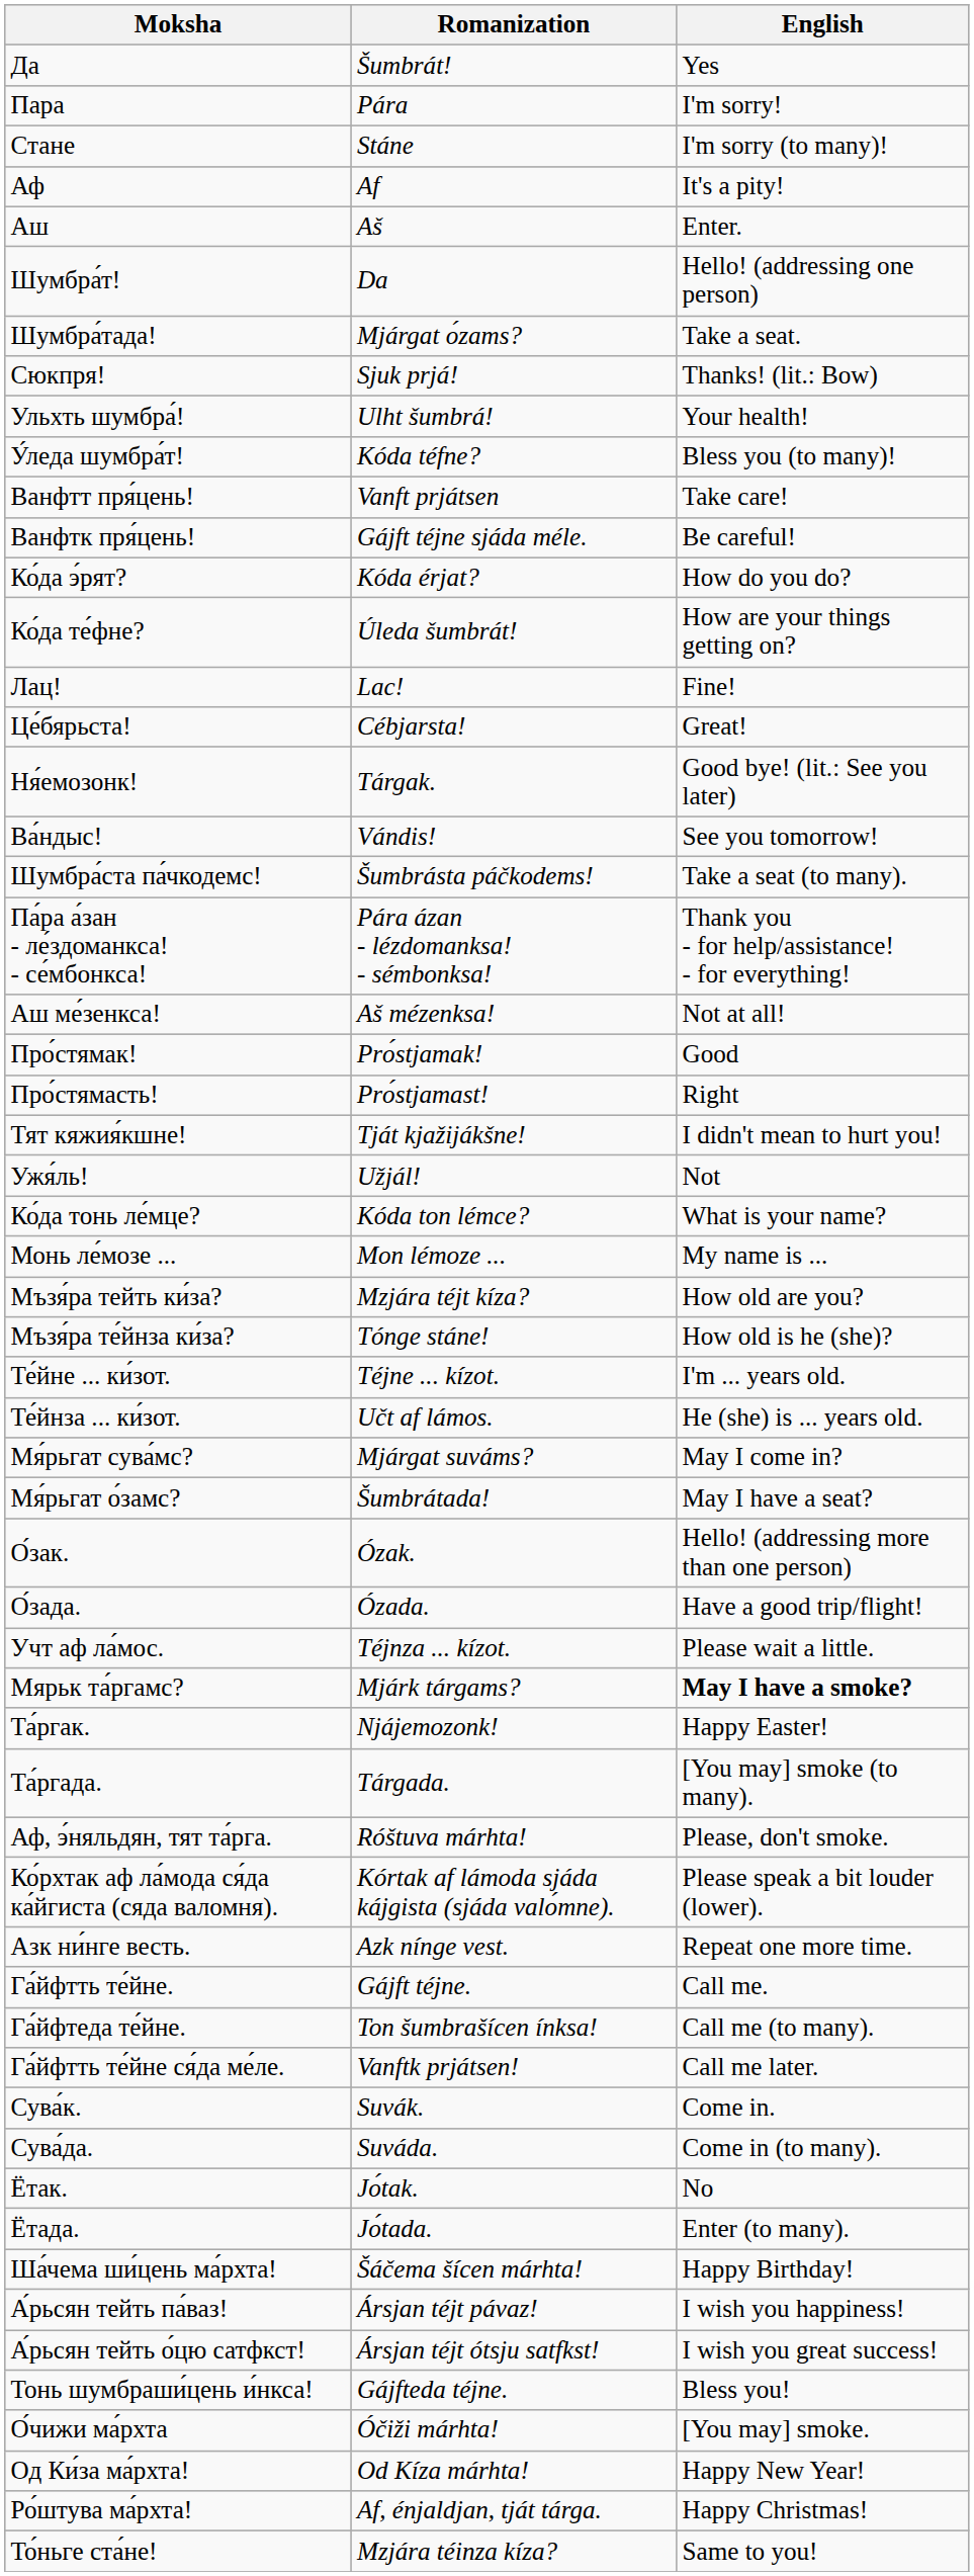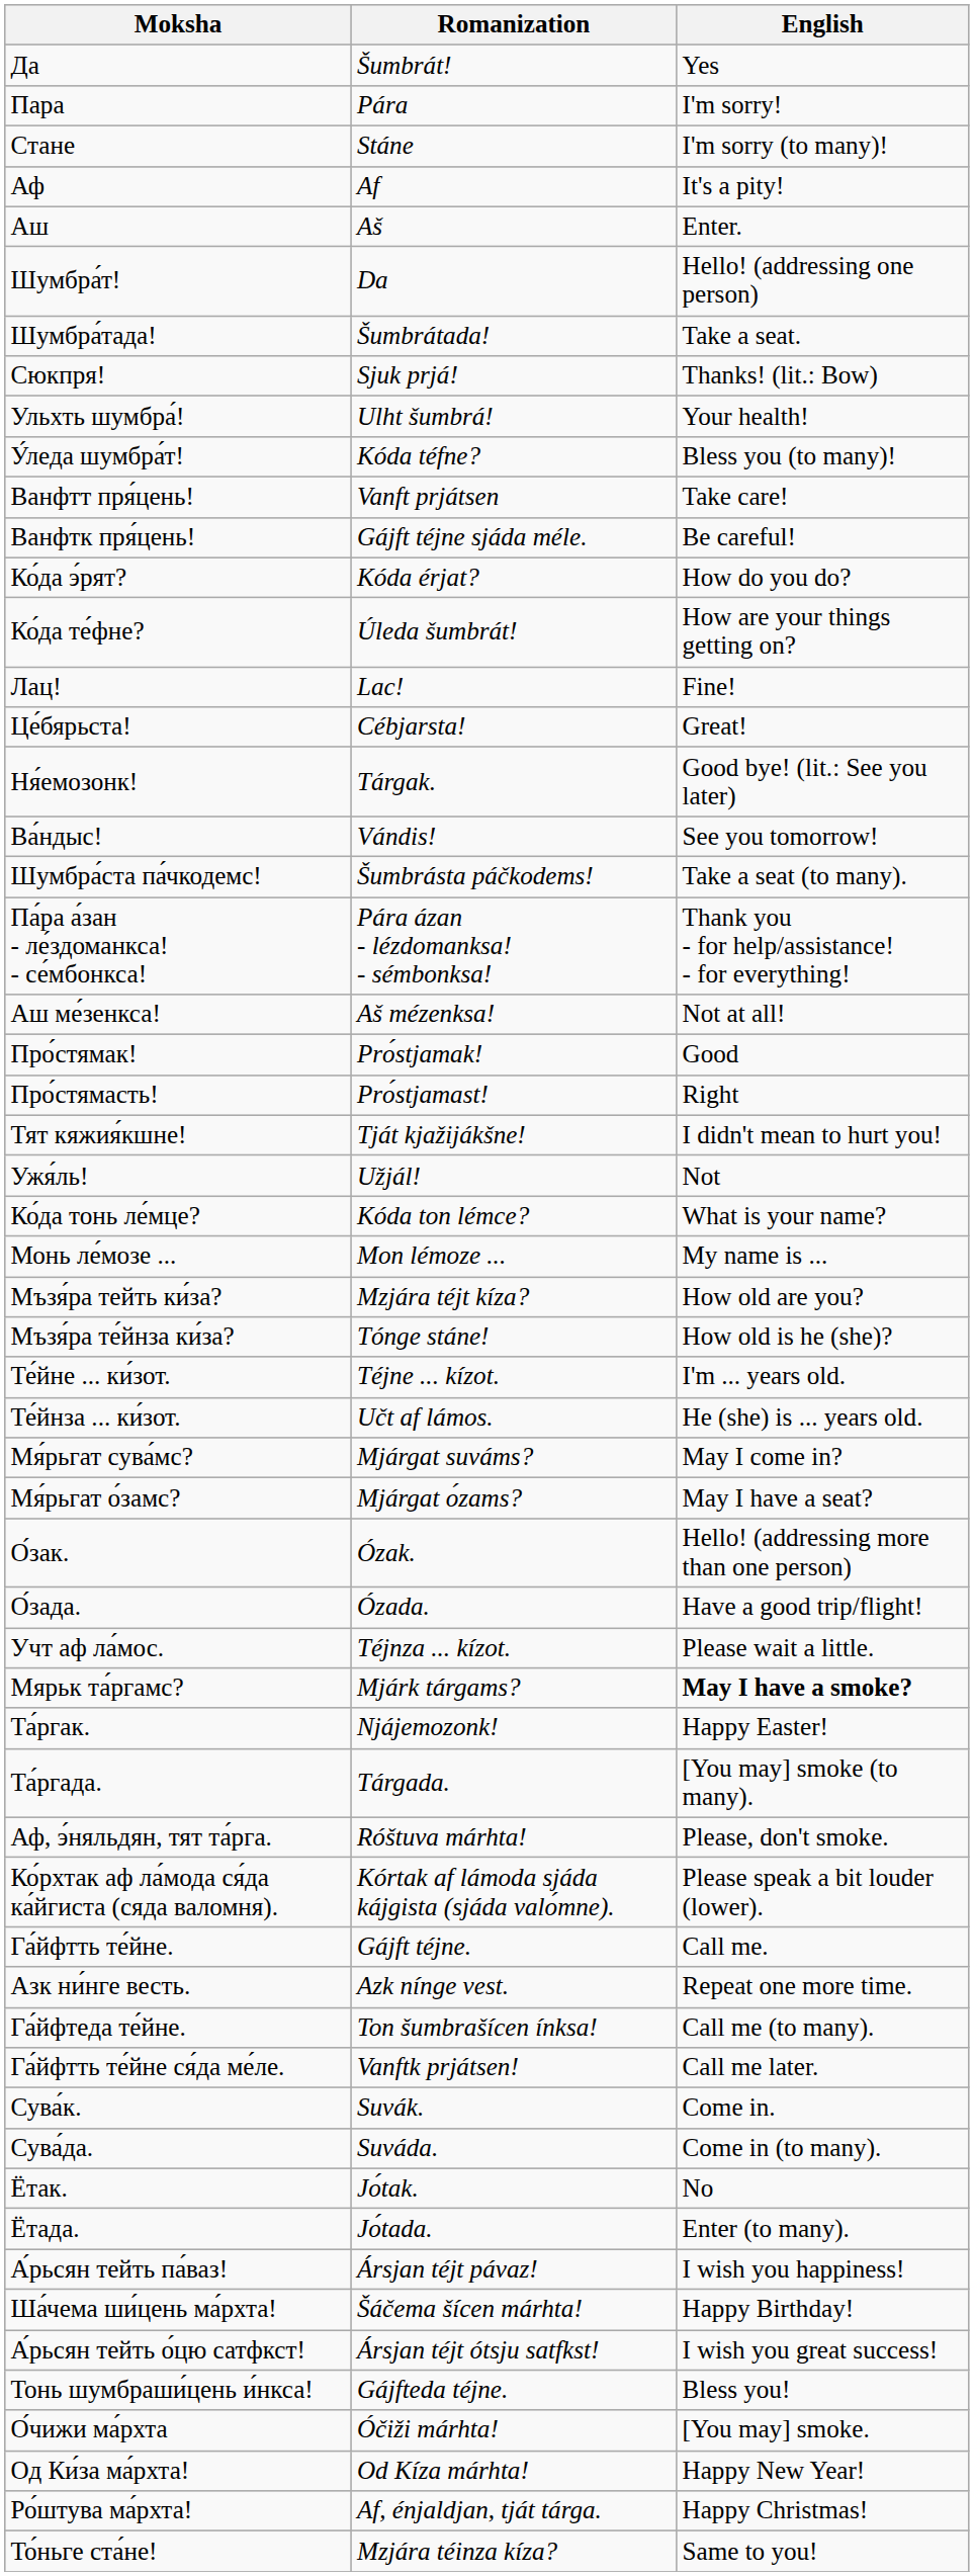Шумбра́тада! | Romanization: Mjárgat о́zams? -> Šumbrátada!
Мя́рьгат о́замс? | Romanization: Šumbrátada! -> Mjárgat о́zams?
rows swapped: Азк ни́нге весть. <-> Га́йфтть те́йне.
rows swapped: Ша́чема ши́цень ма́рхта! <-> А́рьсян тейть па́ваз!
